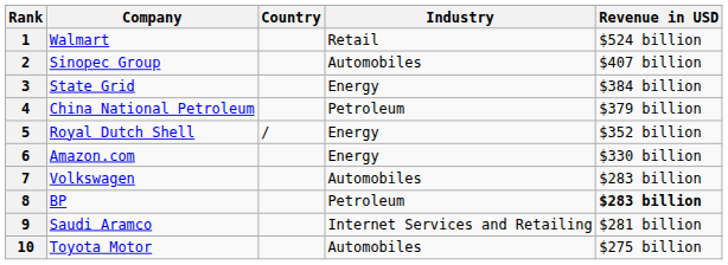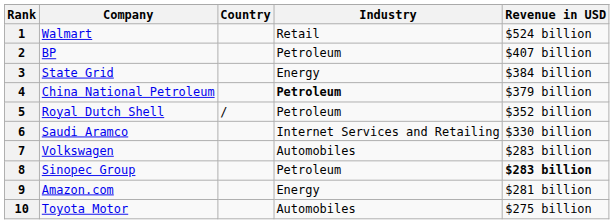2 | Company: Sinopec Group -> BP
2 | Industry: Automobiles -> Petroleum
4 | Industry: normal -> bold
5 | Industry: Energy -> Petroleum
6 | Company: Amazon.com -> Saudi Aramco
6 | Industry: Energy -> Internet Services and Retailing
8 | Company: BP -> Sinopec Group
9 | Company: Saudi Aramco -> Amazon.com
9 | Industry: Internet Services and Retailing -> Energy
